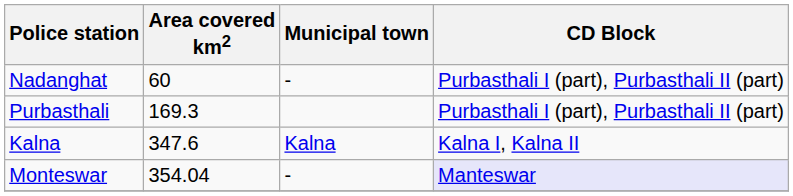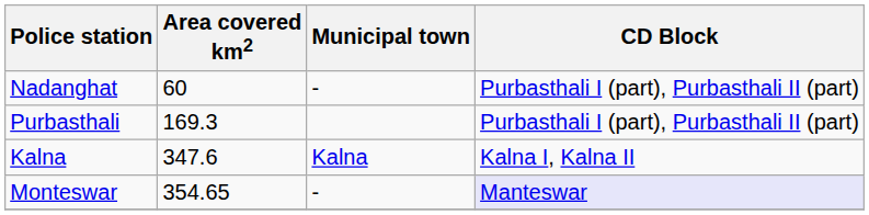Monteswar | Area covered km2: 354.04 -> 354.65
